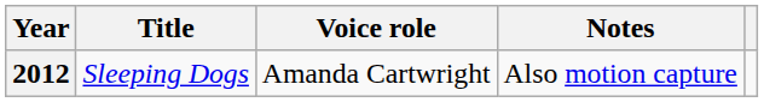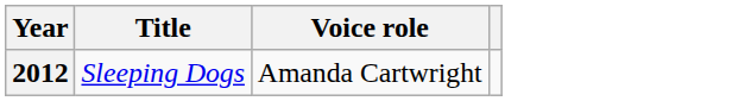- column: Notes | Also motion capture
